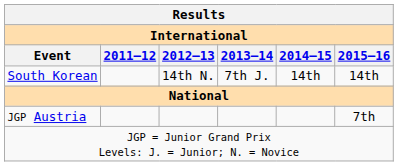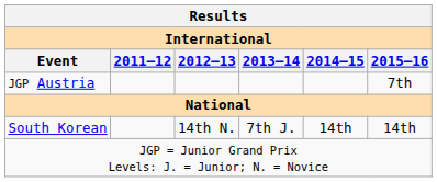rows swapped: JGP Austria <-> South Korean
